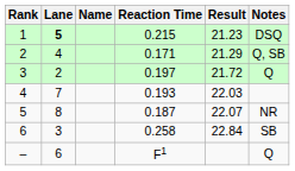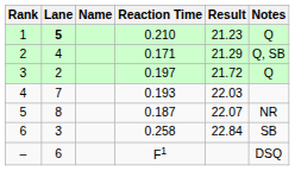1 | Reaction Time: 0.215 -> 0.210
1 | Notes: DSQ -> Q
– | Notes: Q -> DSQ
